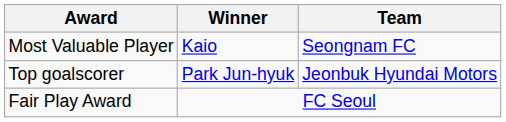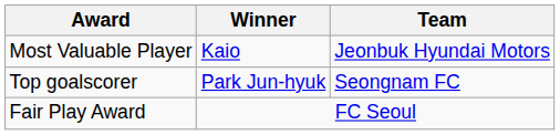Most Valuable Player | Team: Seongnam FC -> Jeonbuk Hyundai Motors
Top goalscorer | Team: Jeonbuk Hyundai Motors -> Seongnam FC
